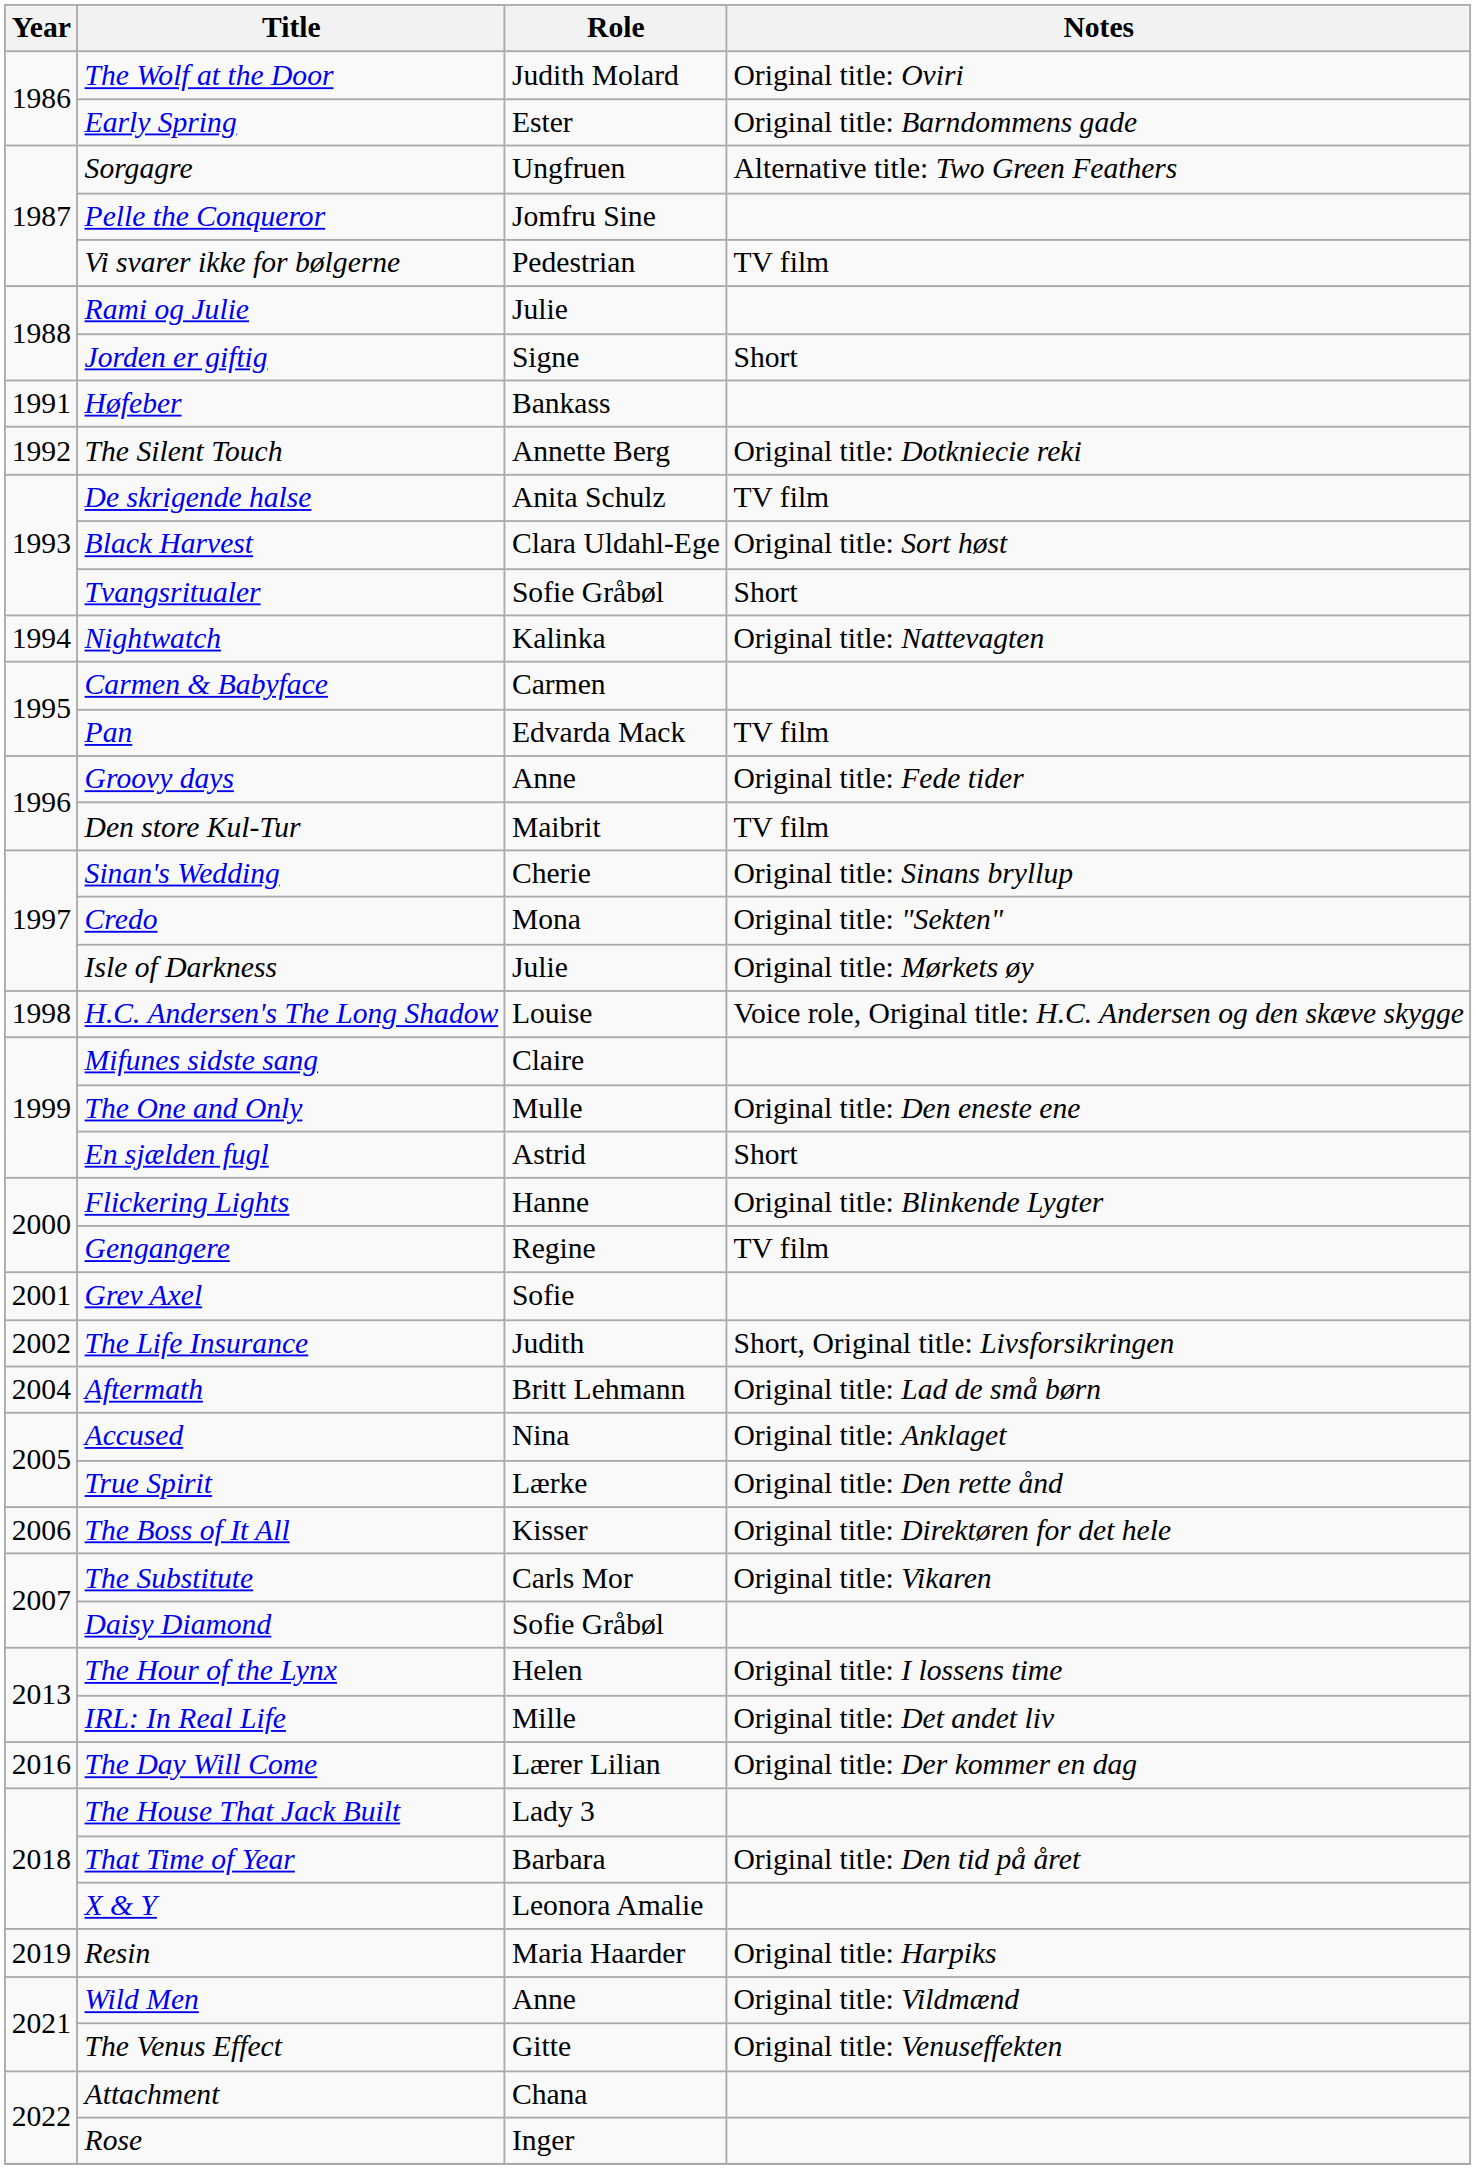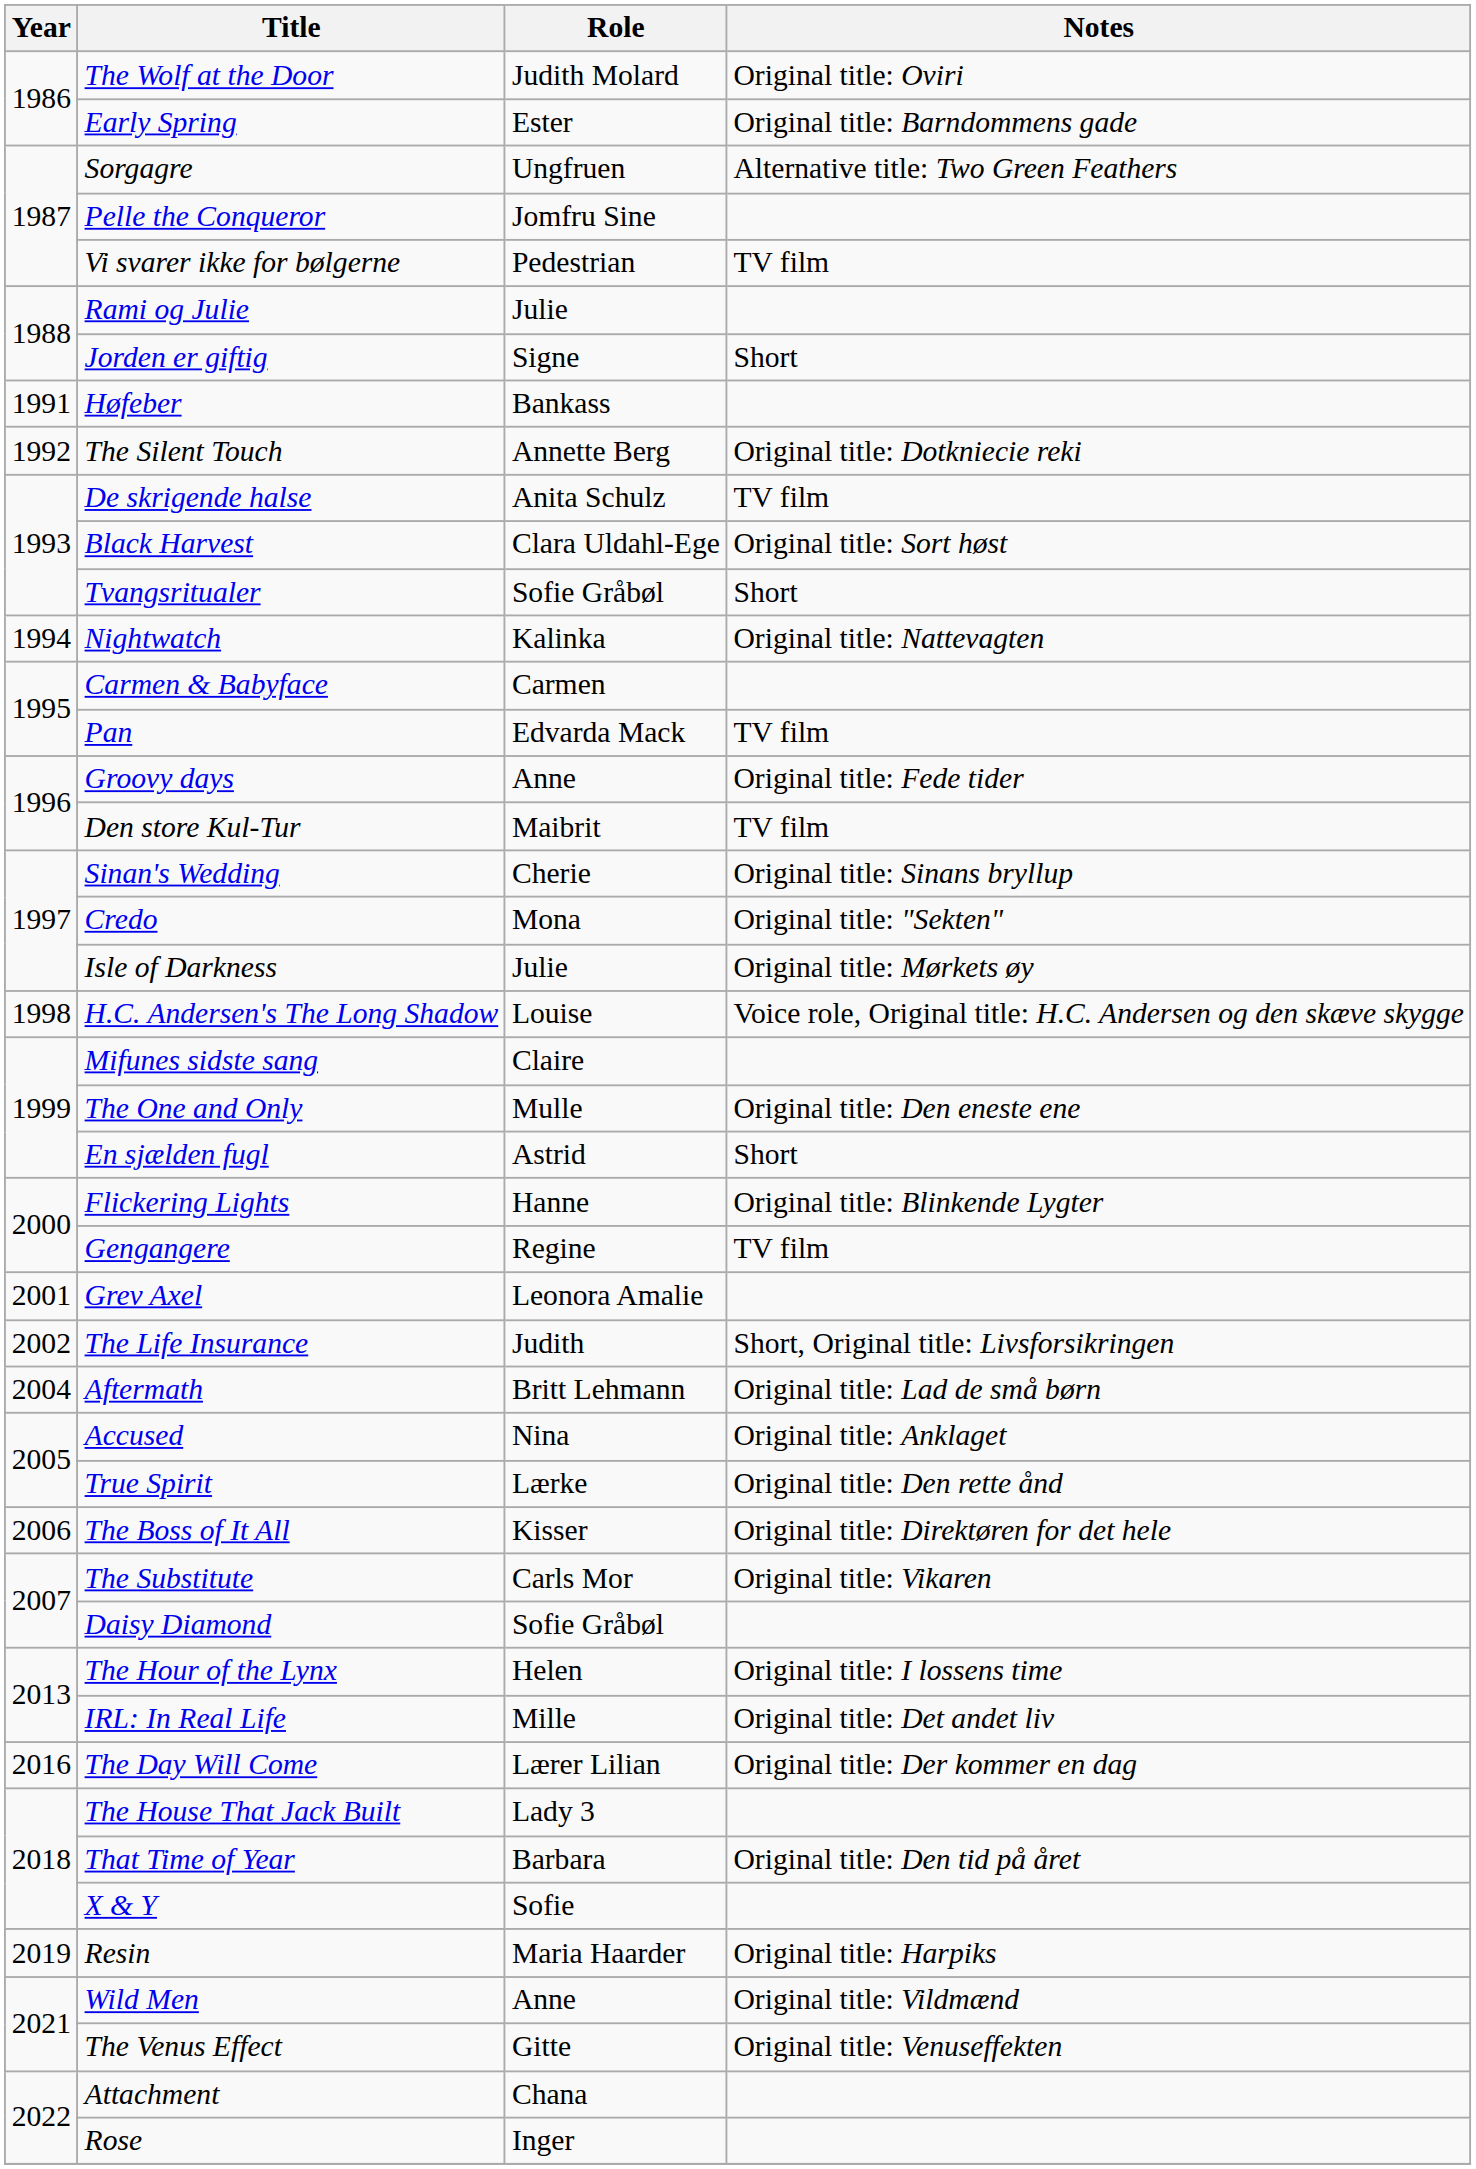Grev Axel | Role: Sofie -> Leonora Amalie
X & Y | Role: Leonora Amalie -> Sofie
